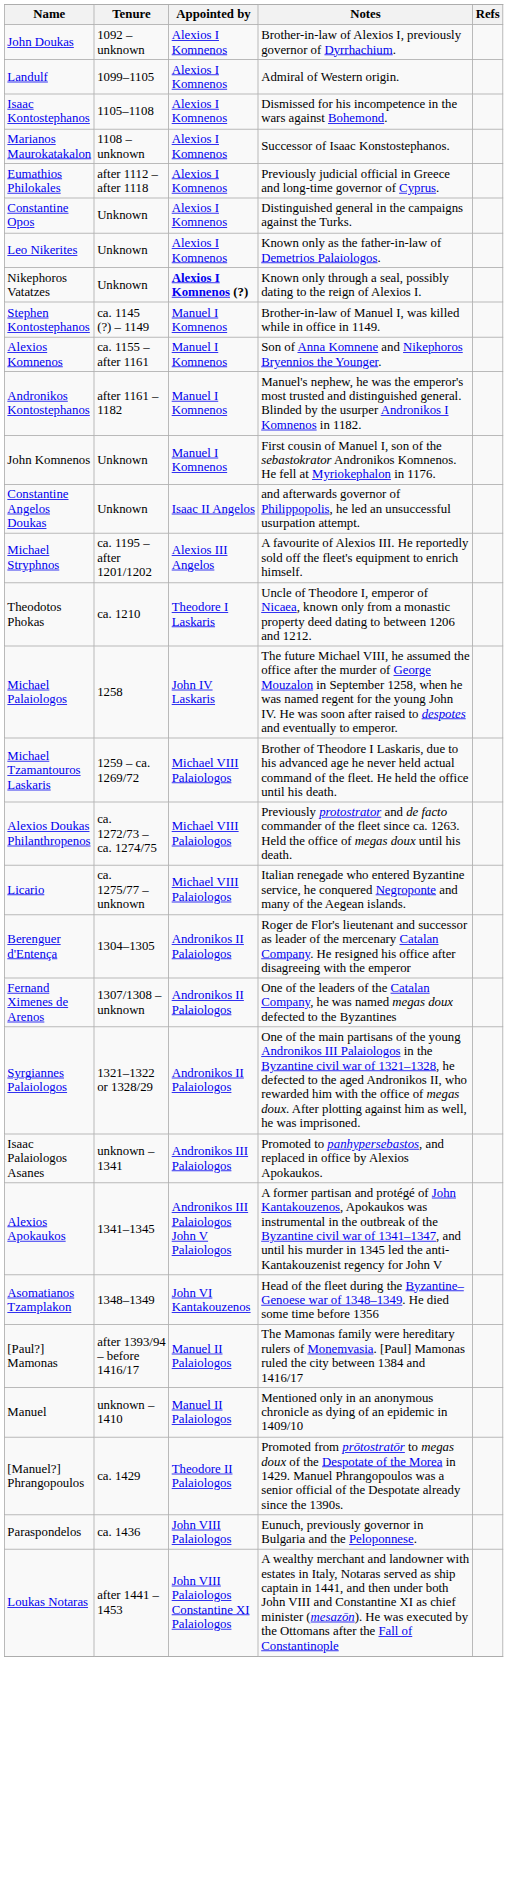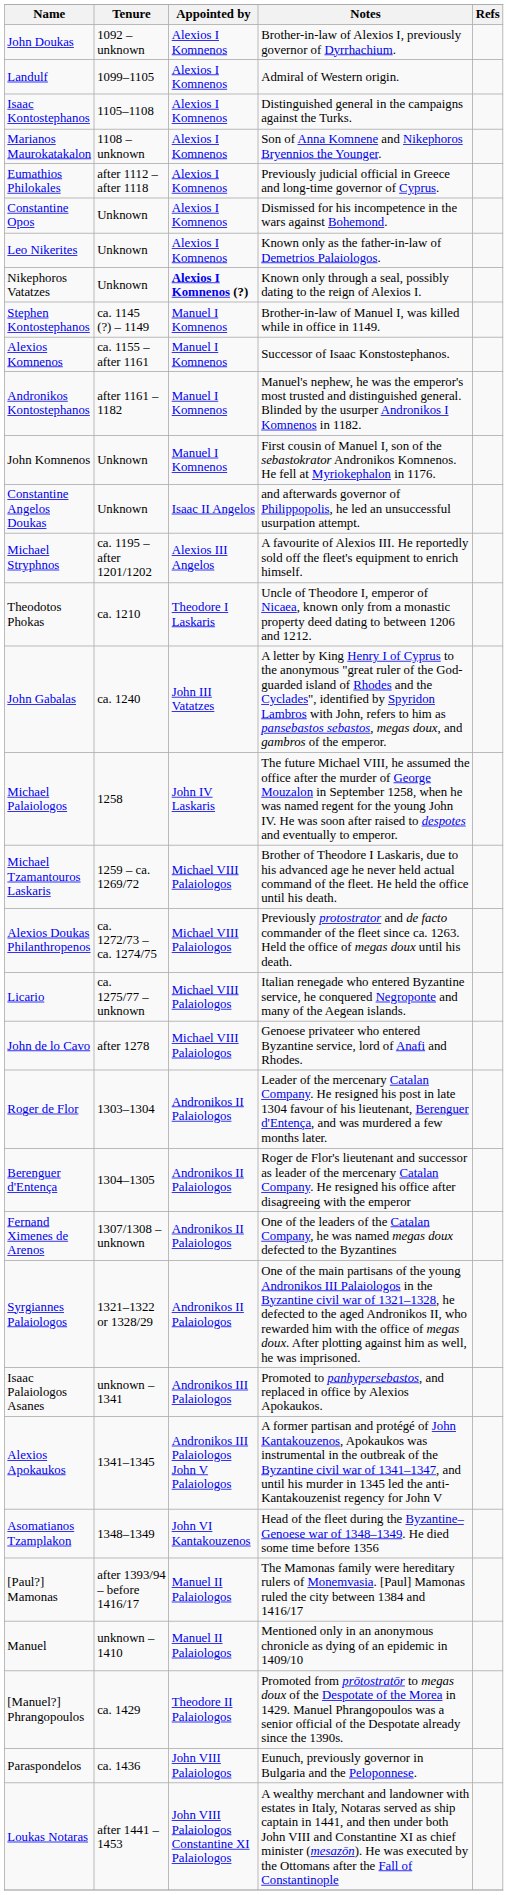Isaac Kontostephanos | Notes: Dismissed for his incompetence in the wars against Bohemond. -> Distinguished general in the campaigns against the Turks.
Marianos Maurokatakalon | Notes: Successor of Isaac Konstostephanos. -> Son of Anna Komnene and Nikephoros Bryennios the Younger.
Constantine Opos | Notes: Distinguished general in the campaigns against the Turks. -> Dismissed for his incompetence in the wars against Bohemond.
Alexios Komnenos | Notes: Son of Anna Komnene and Nikephoros Bryennios the Younger. -> Successor of Isaac Konstostephanos.
+ row: John Gabalas | ca. 1240 | John III Vatatzes | A letter by King Henry I of Cyprus to the anonymous "great ruler of the God-guarded island of Rhodes and the Cyclades", identified by Spyridon Lambros with John, refers to him as pansebastos sebastos, megas doux, and gambros of the emperor.
+ row: John de lo Cavo | after 1278 | Michael VIII Palaiologos | Genoese privateer who entered Byzantine service, lord of Anafi and Rhodes.
+ row: Roger de Flor | 1303–1304 | Andronikos II Palaiologos | Leader of the mercenary Catalan Company. He resigned his post in late 1304 favour of his lieutenant, Berenguer d'Entença, and was murdered a few months later.
